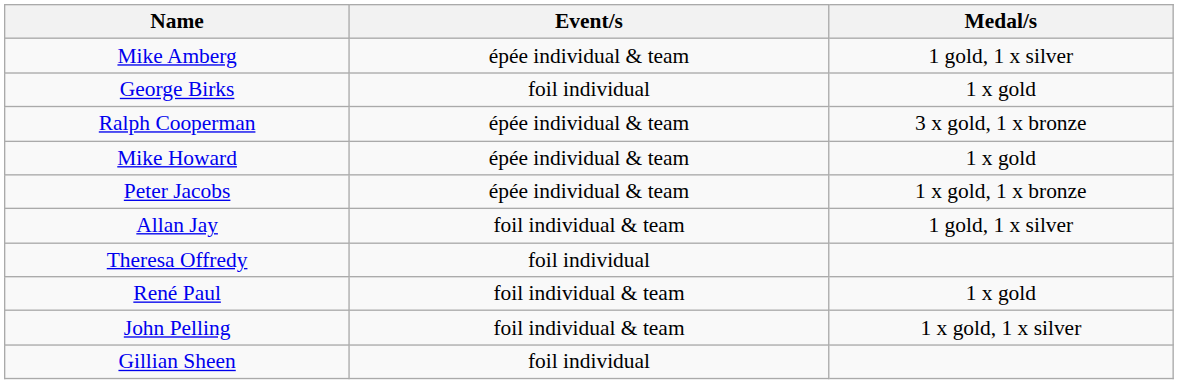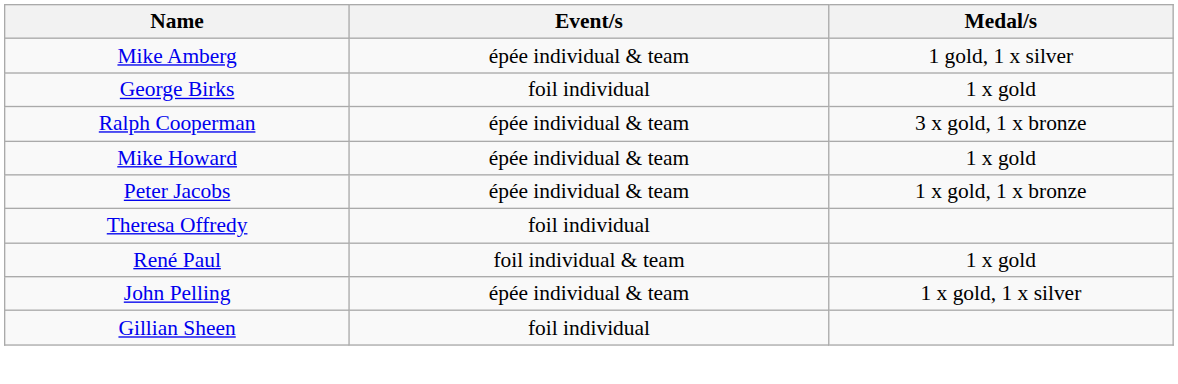- row: Allan Jay | foil individual & team | 1 gold, 1 x silver
John Pelling | Event/s: foil individual & team -> épée individual & team
